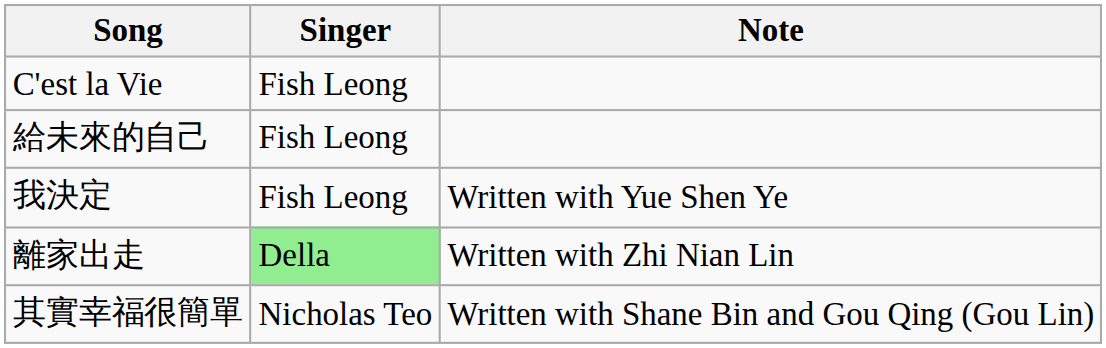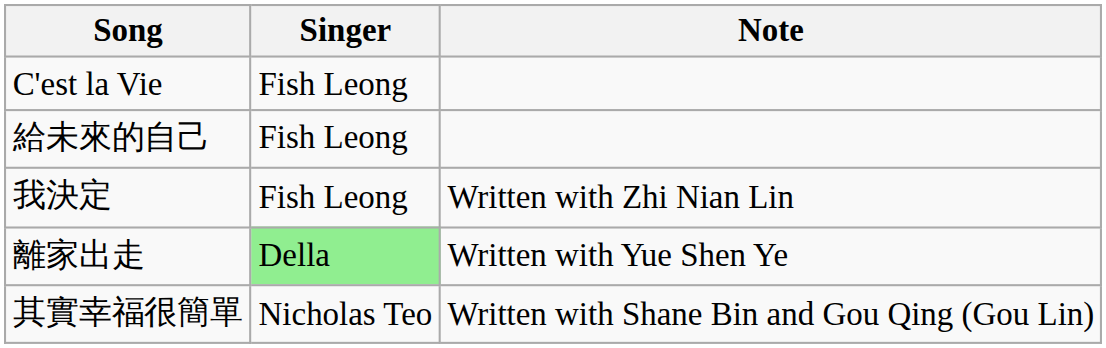我決定 | Note: Written with Yue Shen Ye -> Written with Zhi Nian Lin
離家出走 | Note: Written with Zhi Nian Lin -> Written with Yue Shen Ye
